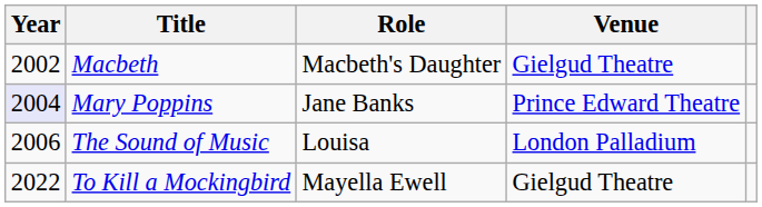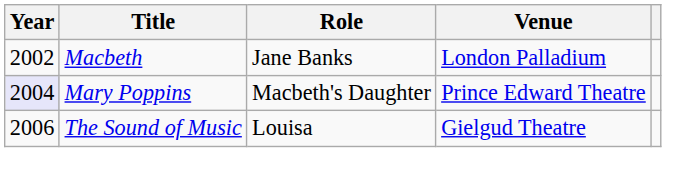Macbeth | Role: Macbeth's Daughter -> Jane Banks
Macbeth | Venue: Gielgud Theatre -> London Palladium
Mary Poppins | Role: Jane Banks -> Macbeth's Daughter
The Sound of Music | Venue: London Palladium -> Gielgud Theatre
- row: 2022 | To Kill a Mockingbird | Mayella Ewell | Gielgud Theatre
